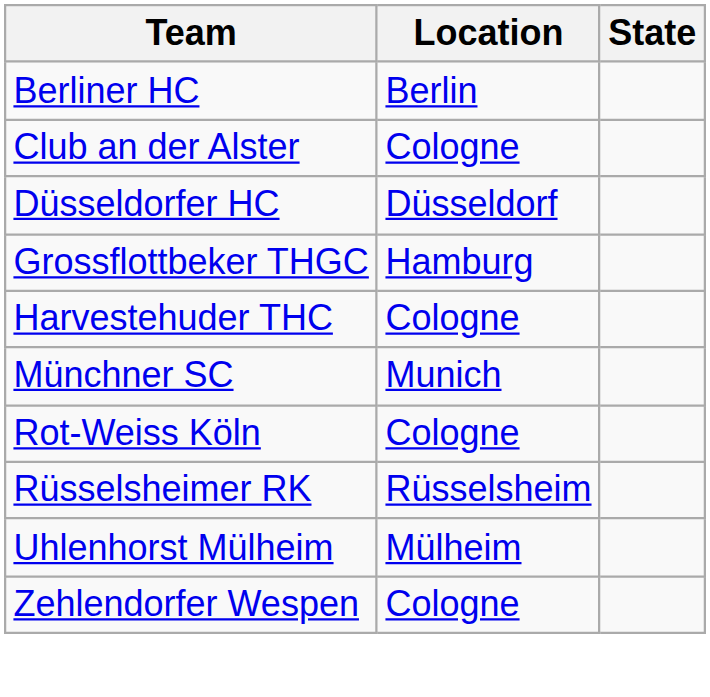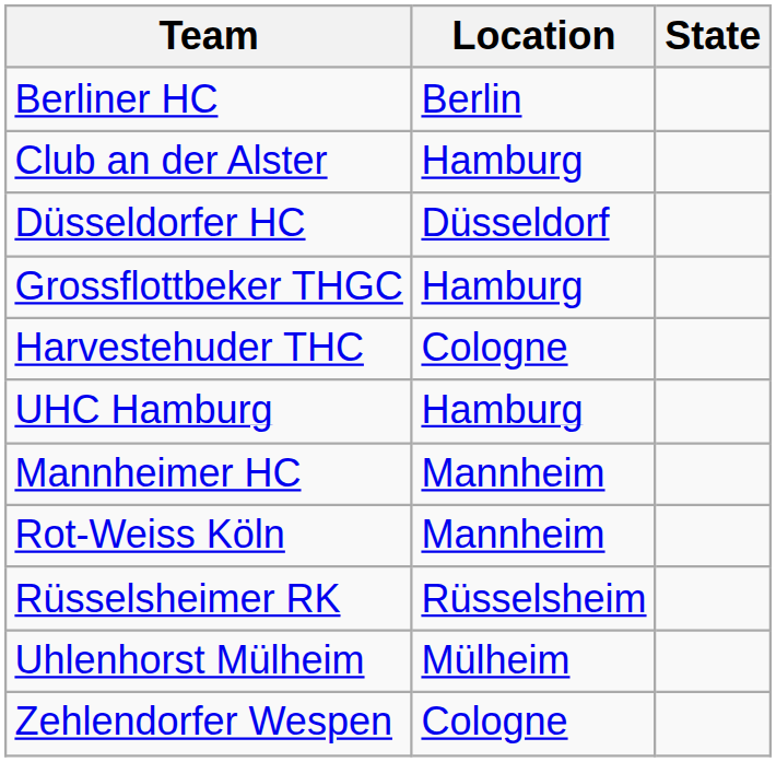Club an der Alster | Location: Cologne -> Hamburg
+ row: UHC Hamburg | Hamburg
+ row: Mannheimer HC | Mannheim
- row: Münchner SC | Munich
Rot-Weiss Köln | Location: Cologne -> Mannheim
